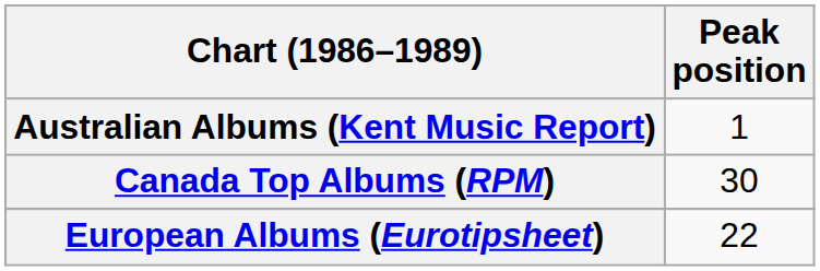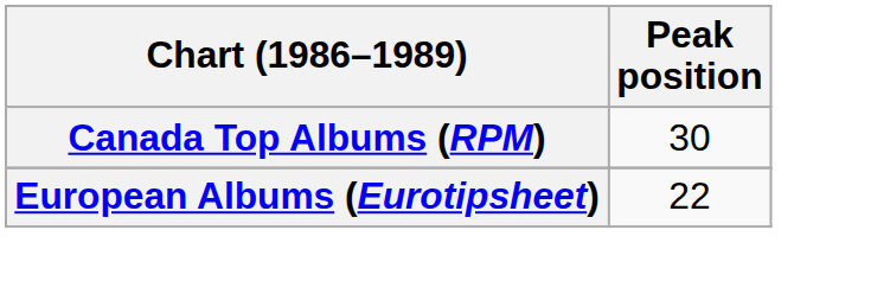- row: Australian Albums (Kent Music Report) | 1
